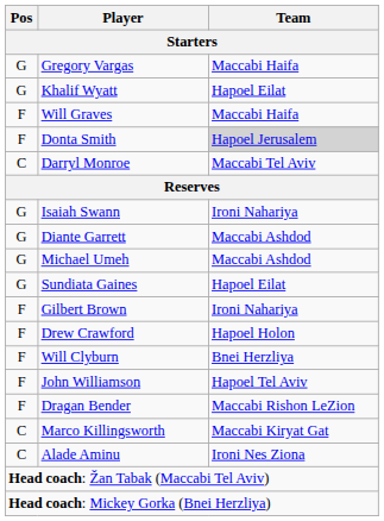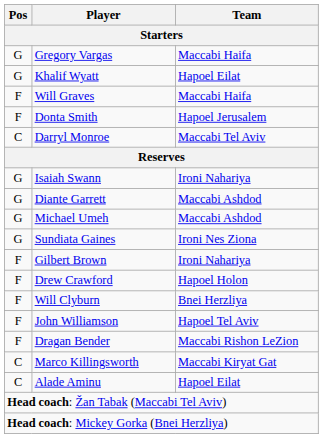Donta Smith | Team: lightgrey background -> no background
Sundiata Gaines | Team: Hapoel Eilat -> Ironi Nes Ziona
Alade Aminu | Team: Ironi Nes Ziona -> Hapoel Eilat
